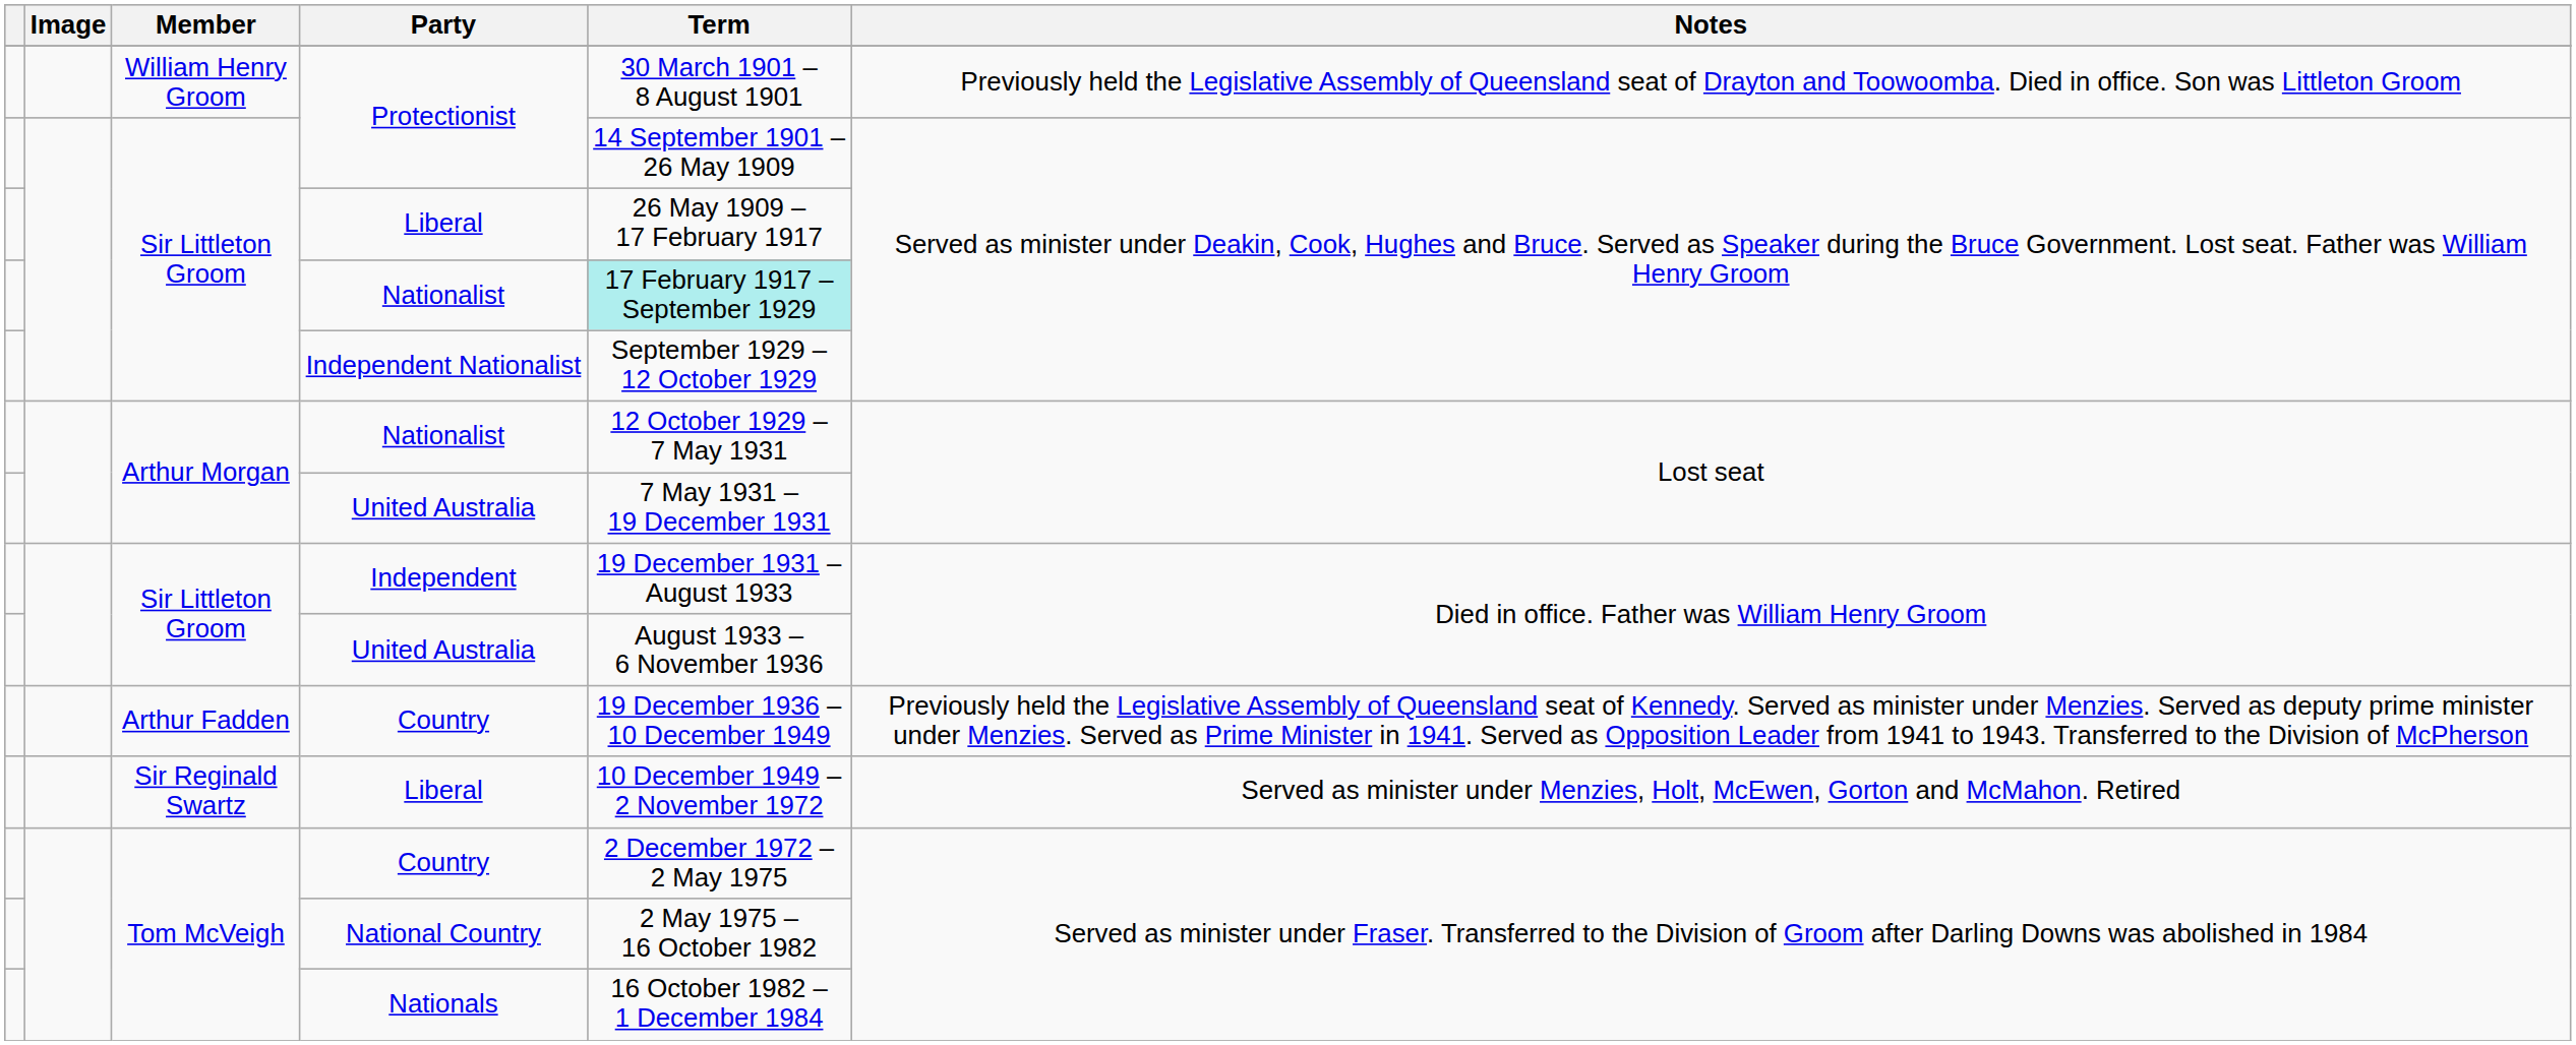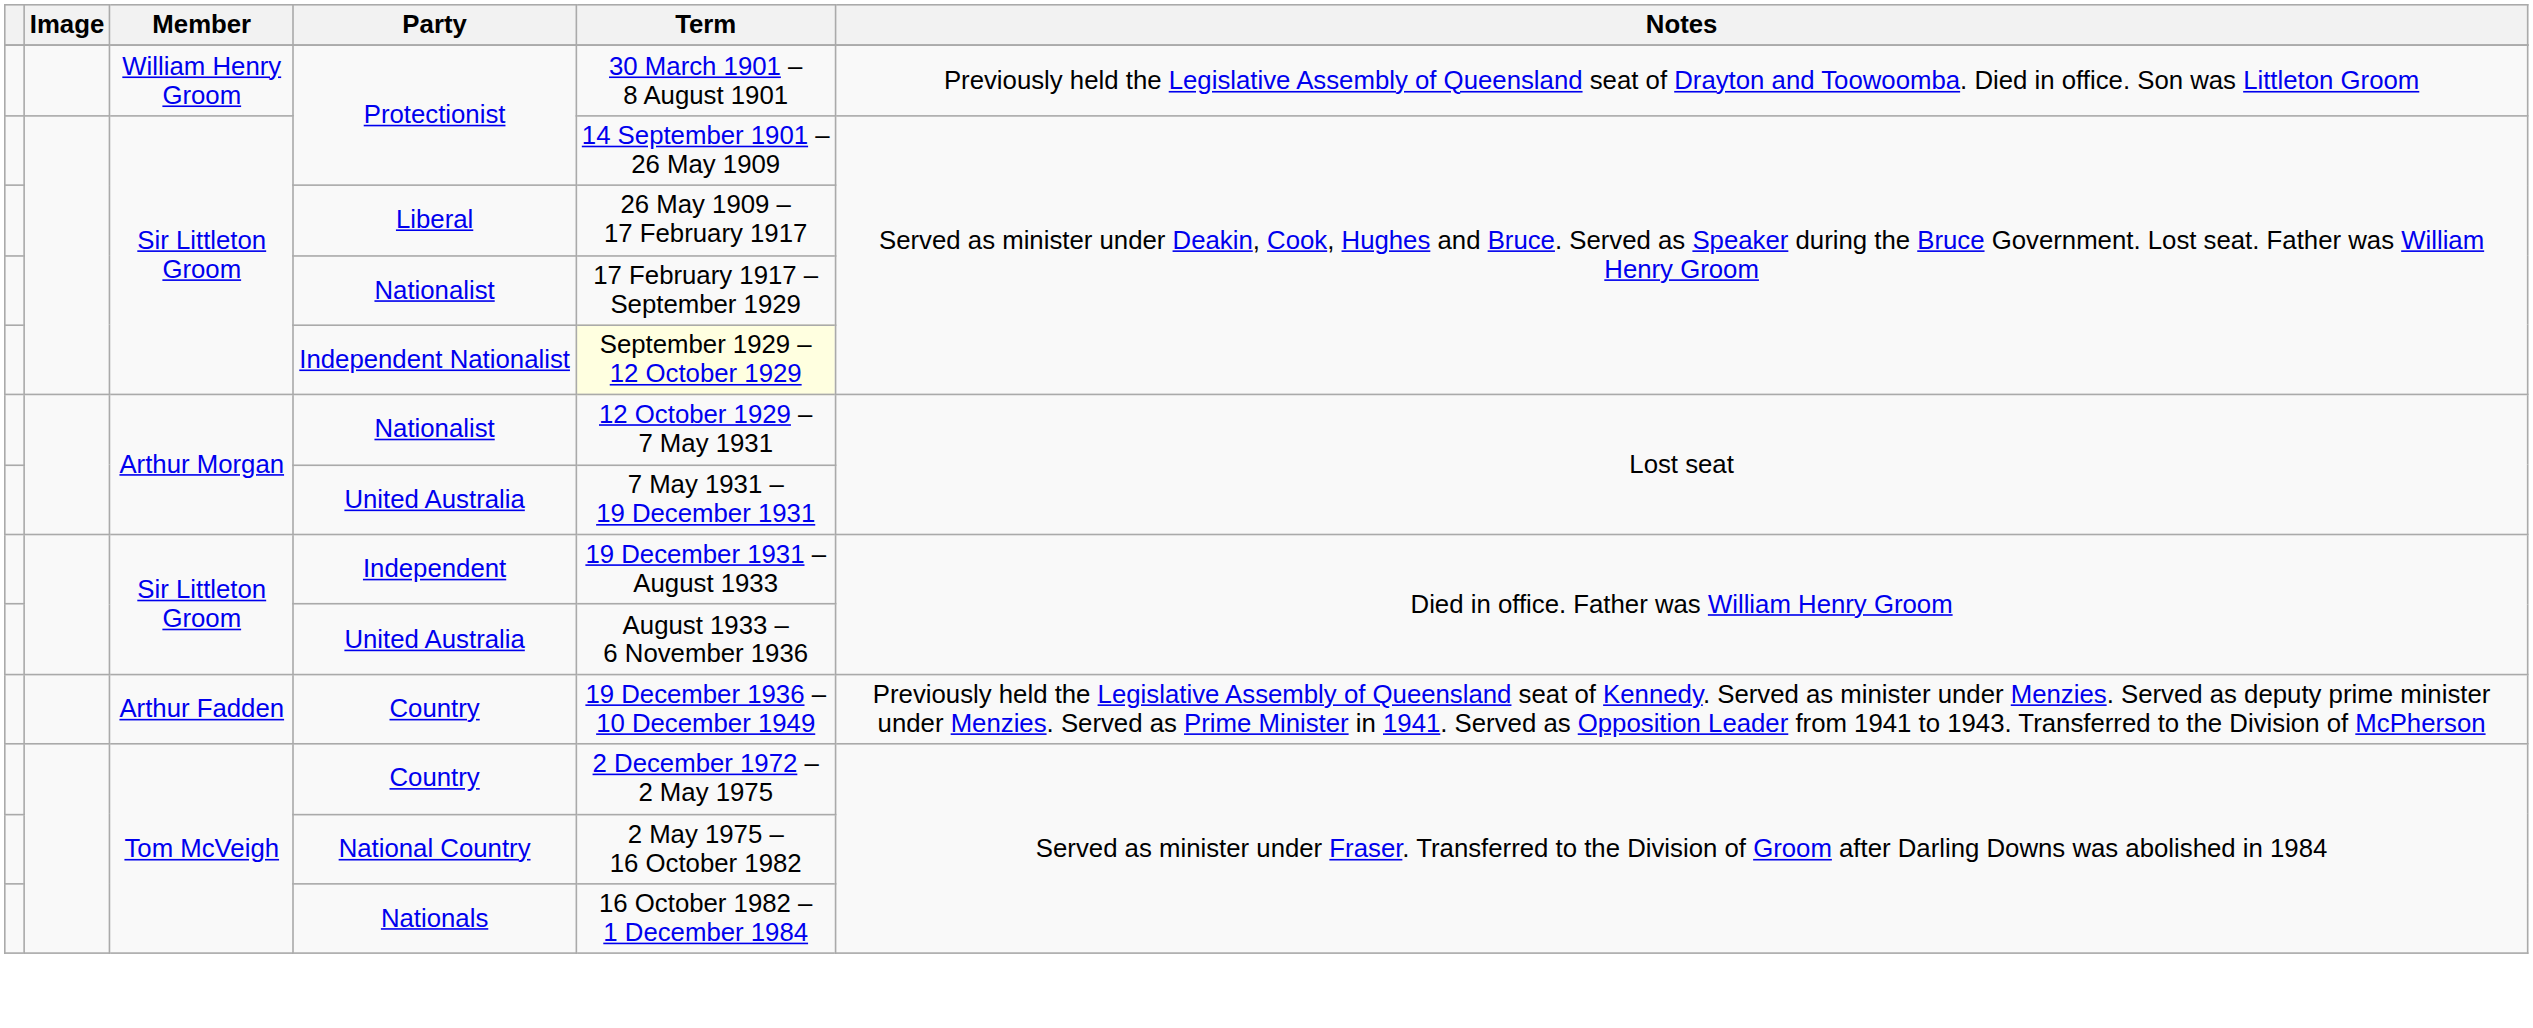Sir Littleton Groom / Nationalist | Term: paleturquoise background -> no background
Independent Nationalist | Term: no background -> lightyellow background
- row: Sir Reginald Swartz | Liberal | 10 December 1949 – 2 November 1972 | Served as minister under Menzies, Holt, McEwen, Gorton and McMahon. Retired
